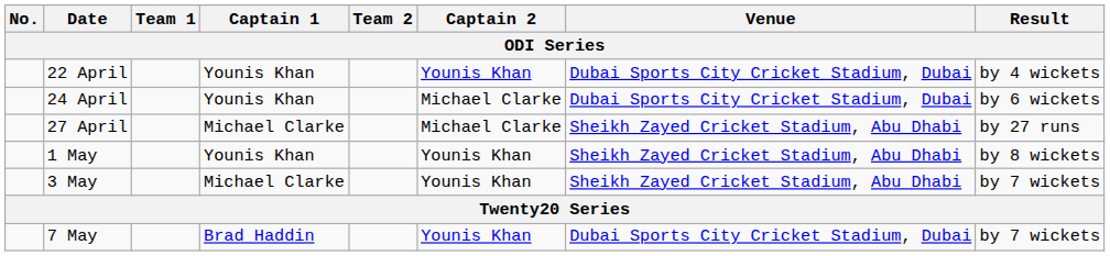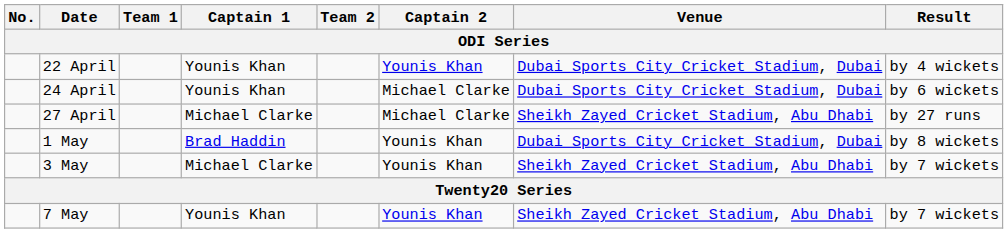1 May | Captain 1: Younis Khan -> Brad Haddin
1 May | Venue: Sheikh Zayed Cricket Stadium, Abu Dhabi -> Dubai Sports City Cricket Stadium, Dubai
7 May | Captain 1: Brad Haddin -> Younis Khan
7 May | Venue: Dubai Sports City Cricket Stadium, Dubai -> Sheikh Zayed Cricket Stadium, Abu Dhabi
